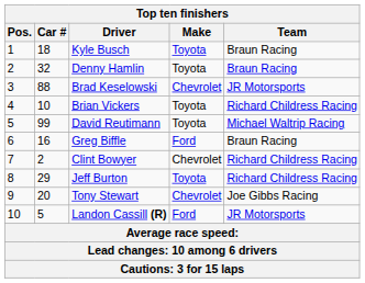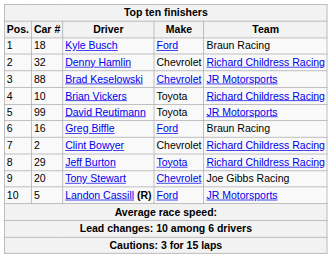Kyle Busch | Make: Toyota -> Ford
Denny Hamlin | Make: Toyota -> Chevrolet
Denny Hamlin | Team: Braun Racing -> Richard Childress Racing
David Reutimann | Team: Michael Waltrip Racing -> JR Motorsports
